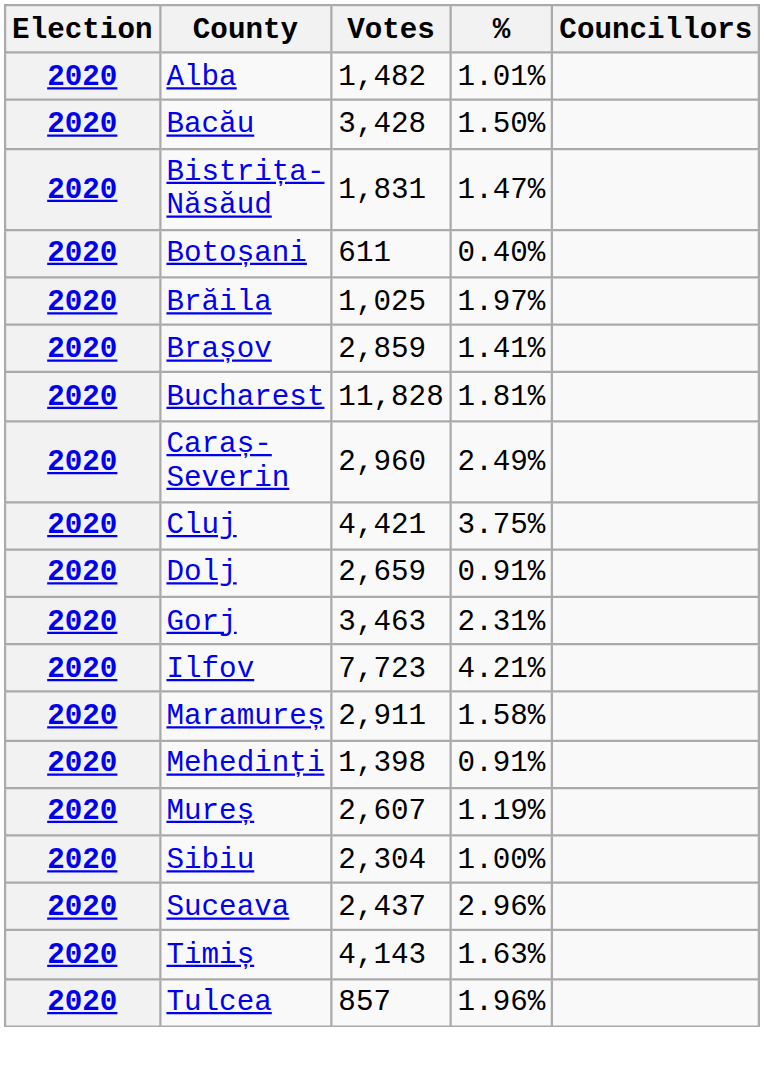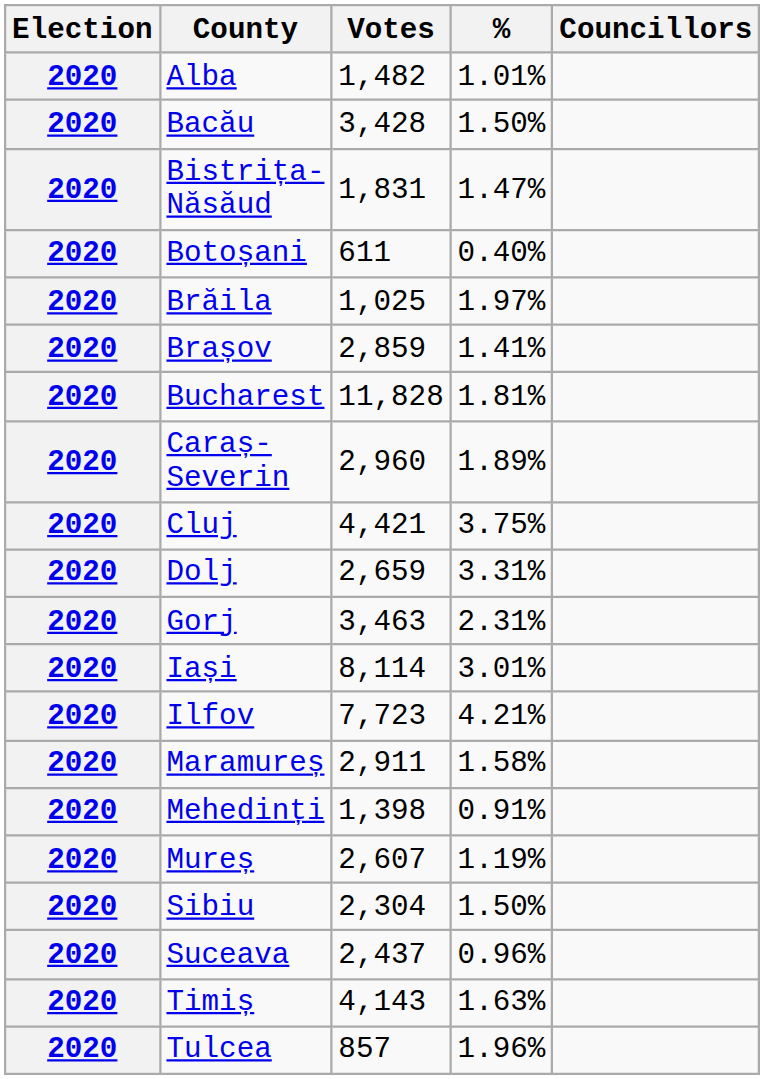Caraș-Severin | %: 2.49% -> 1.89%
Dolj | %: 0.91% -> 3.31%
+ row: 2020 | Iași | 8,114 | 3.01%
Sibiu | %: 1.00% -> 1.50%
Suceava | %: 2.96% -> 0.96%
